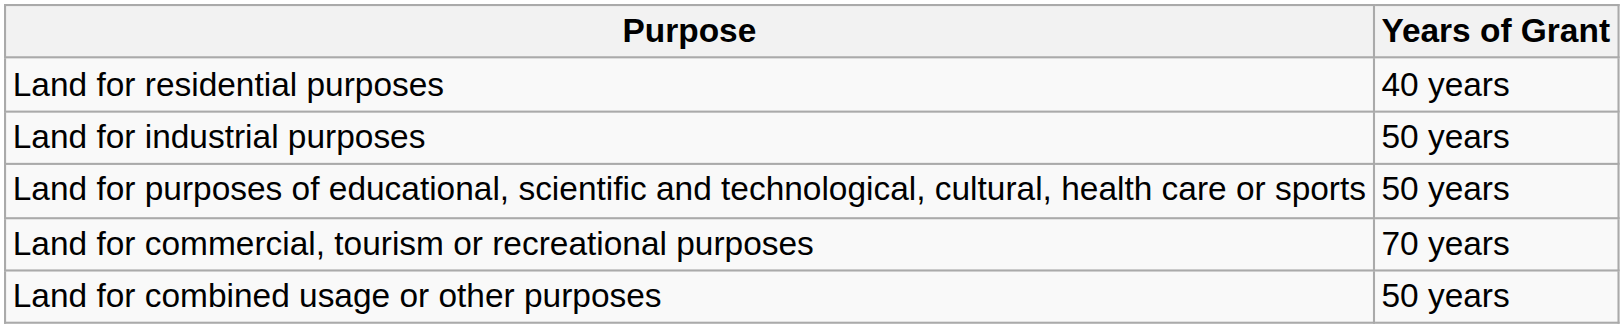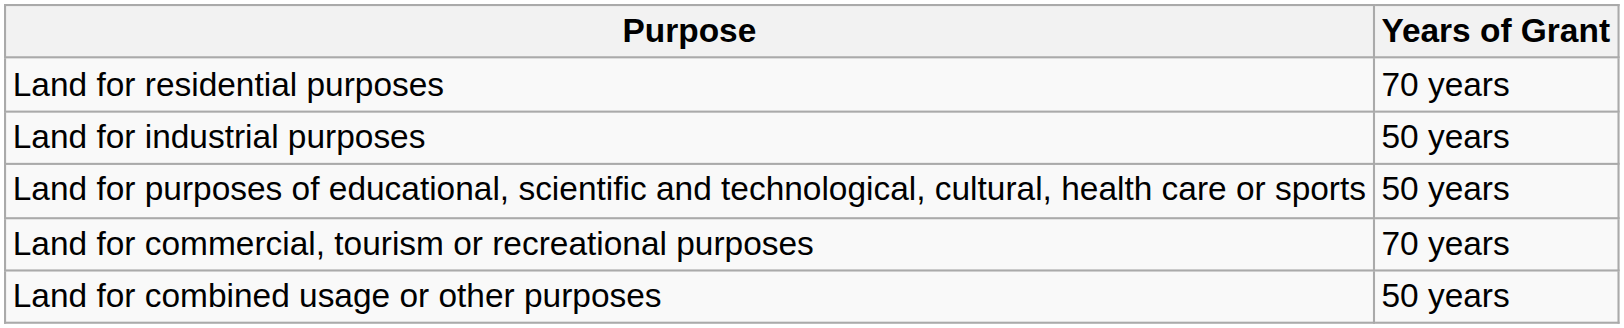Land for residential purposes | Years of Grant: 40 years -> 70 years
